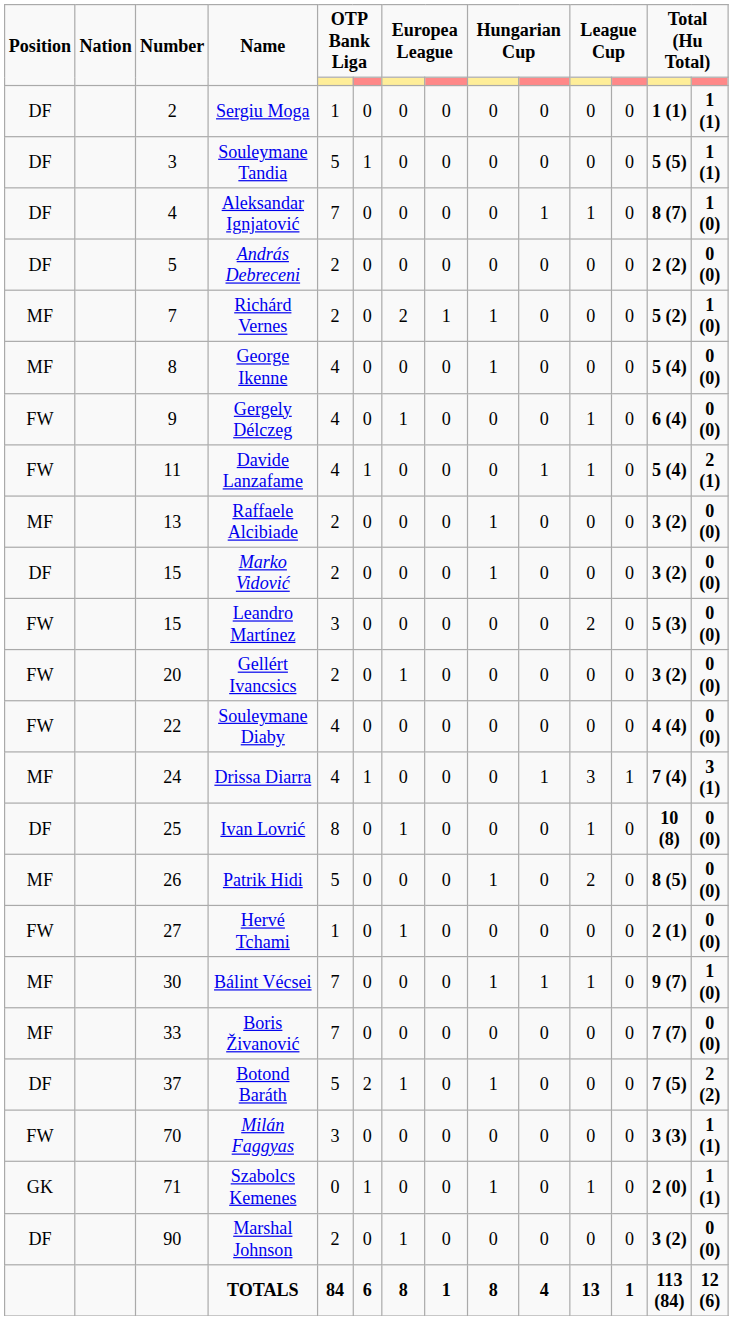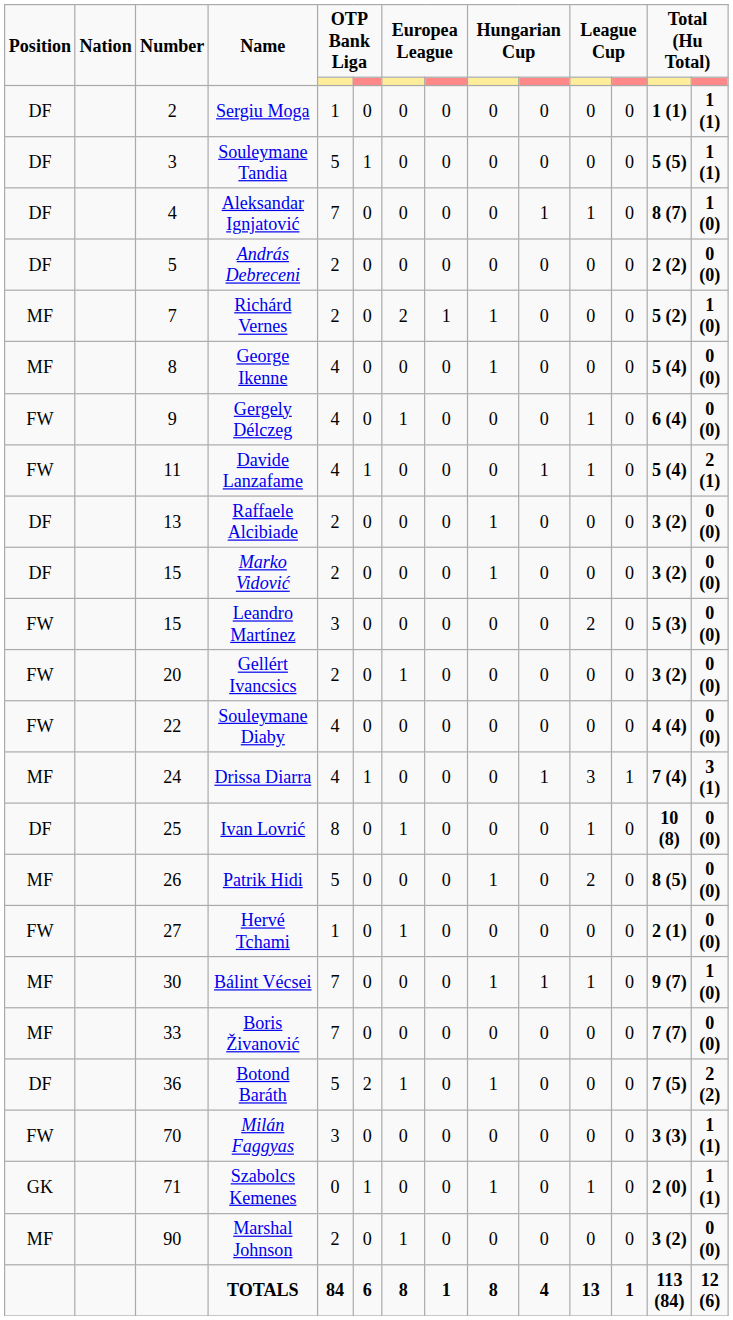Raffaele Alcibiade | Position: MF -> DF
Botond Baráth | Number: 37 -> 36
Marshal Johnson | Position: DF -> MF
